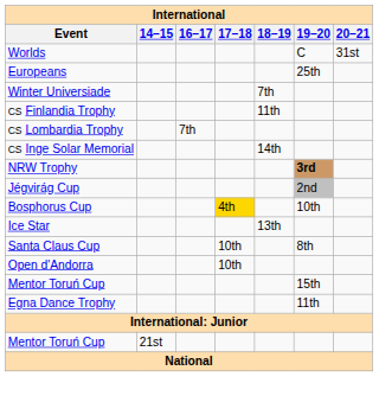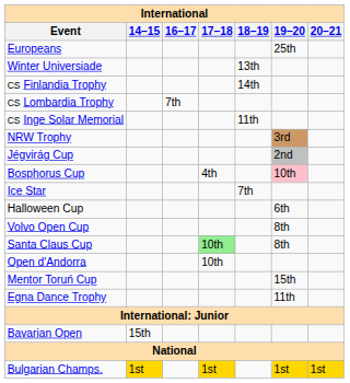- row: Worlds | C | 31st
Winter Universiade | 18–19: 7th -> 13th
CS Finlandia Trophy | 18–19: 11th -> 14th
CS Inge Solar Memorial | 18–19: 14th -> 11th
NRW Trophy | 19–20: bold -> normal
Bosphorus Cup | 17–18: gold background -> no background
Bosphorus Cup | 19–20: no background -> pink background
Ice Star | 18–19: 13th -> 7th
+ row: Halloween Cup | 6th
+ row: Volvo Open Cup | 8th
Santa Claus Cup | 17–18: no background -> lightgreen background
+ row: Bavarian Open | 15th
- row: Mentor Toruń Cup | 21st
+ row: Bulgarian Champs. | 1st | 1st | 1st | 1st
